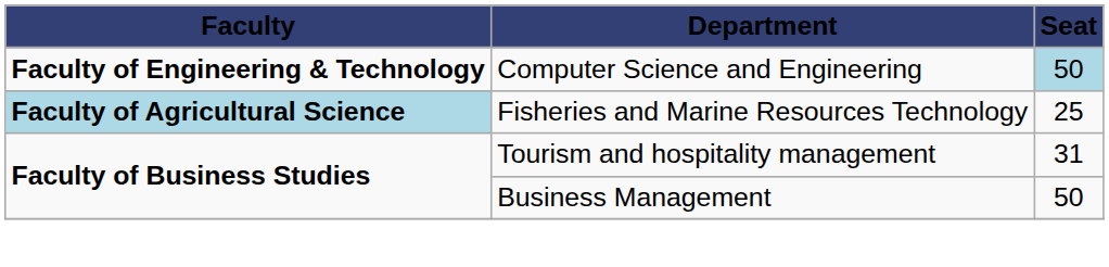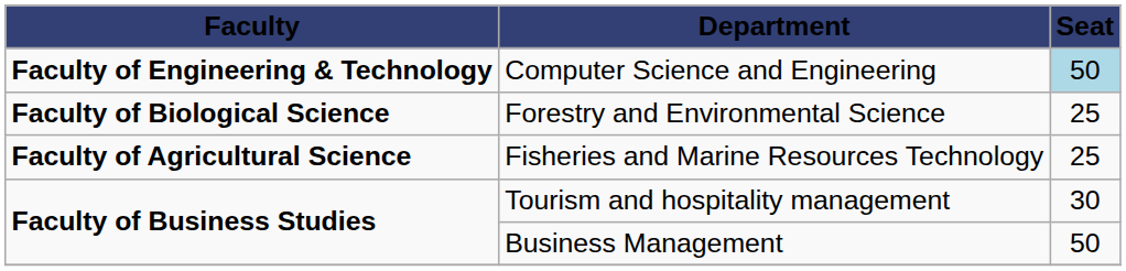+ row: Faculty of Biological Science | Forestry and Environmental Science | 25
Fisheries and Marine Resources Technology | Faculty: lightblue background -> no background
Tourism and hospitality management | Seat: 31 -> 30
